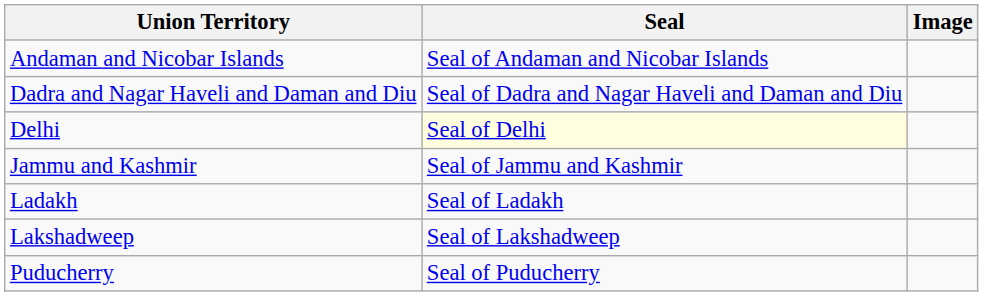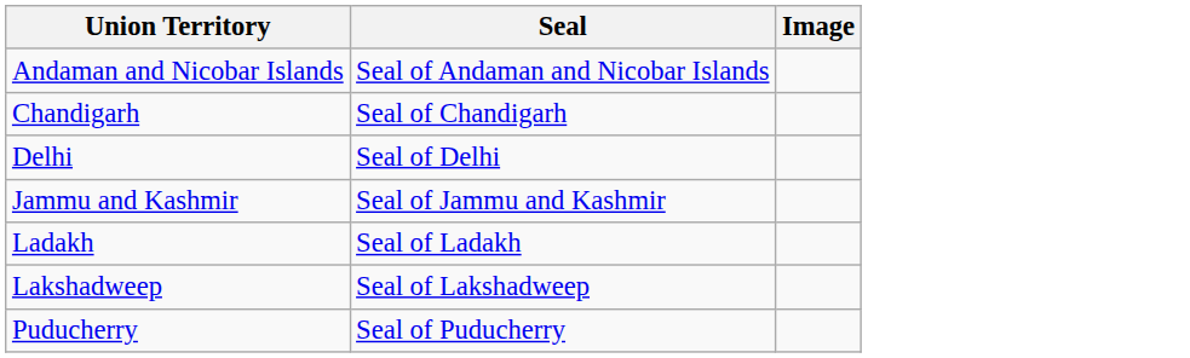+ row: Chandigarh | Seal of Chandigarh
- row: Dadra and Nagar Haveli and Daman and Diu | Seal of Dadra and Nagar Haveli and Daman and Diu
Delhi | Seal: lightyellow background -> no background
